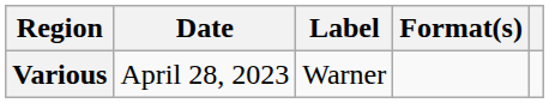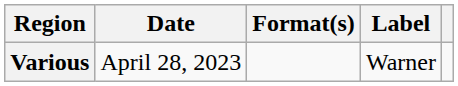columns swapped: Format(s) <-> Label
